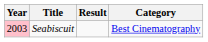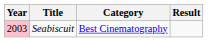columns swapped: Category <-> Result
